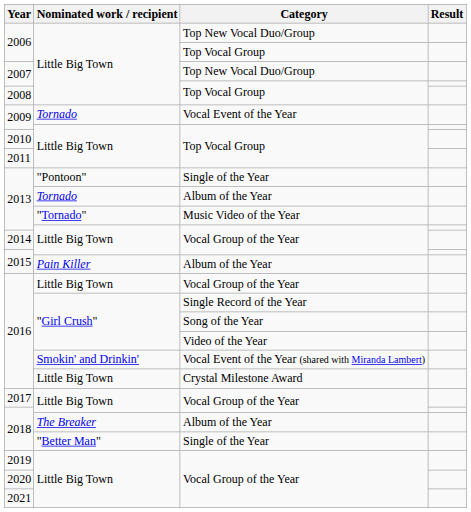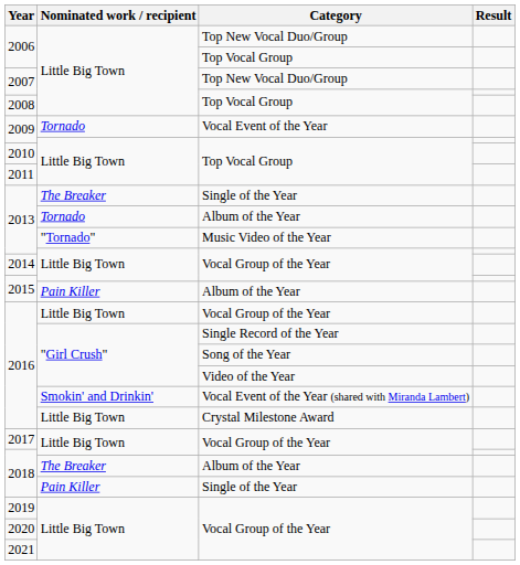2013 / Single of the Year | Nominated work / recipient: "Pontoon" -> The Breaker
2018 / Single of the Year | Nominated work / recipient: "Better Man" -> Pain Killer
